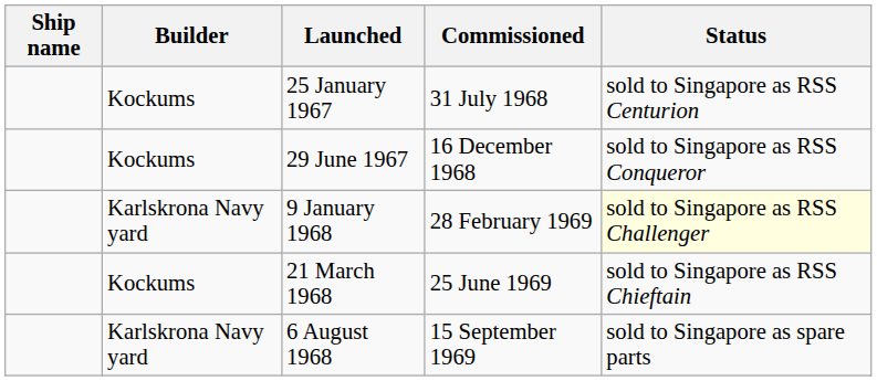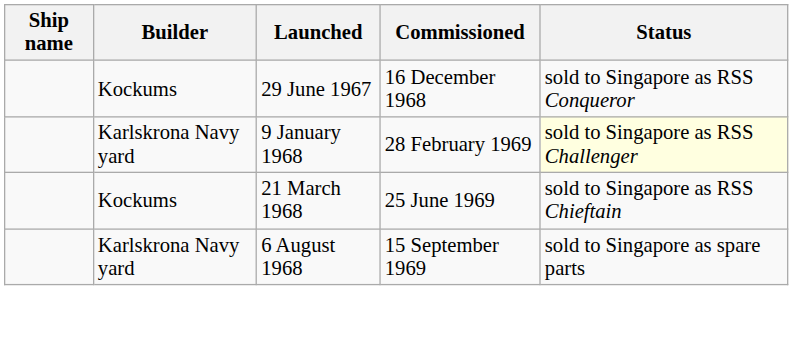- row: Kockums | 25 January 1967 | 31 July 1968 | sold to Singapore as RSS Centurion
